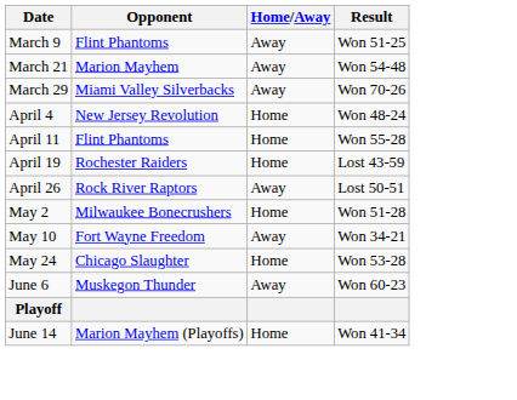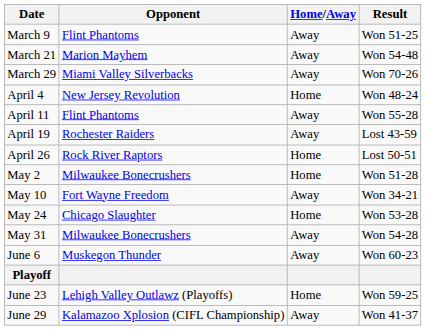April 11 | Home/Away: Home -> Away
April 19 | Home/Away: Home -> Away
April 26 | Home/Away: Away -> Home
+ row: May 31 | Milwaukee Bonecrushers | Away | Won 54-28
- row: June 14 | Marion Mayhem (Playoffs) | Home | Won 41-34
+ row: June 23 | Lehigh Valley Outlawz (Playoffs) | Home | Won 59-25
+ row: June 29 | Kalamazoo Xplosion (CIFL Championship) | Away | Won 41-37
